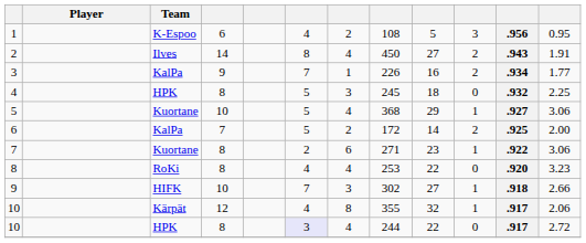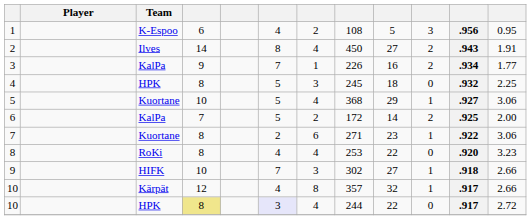10 / Kärpät | column 8: 355 -> 357
10 / Kärpät | column 12: 2.06 -> 2.66
10 / HPK | column 4: no background -> khaki background
